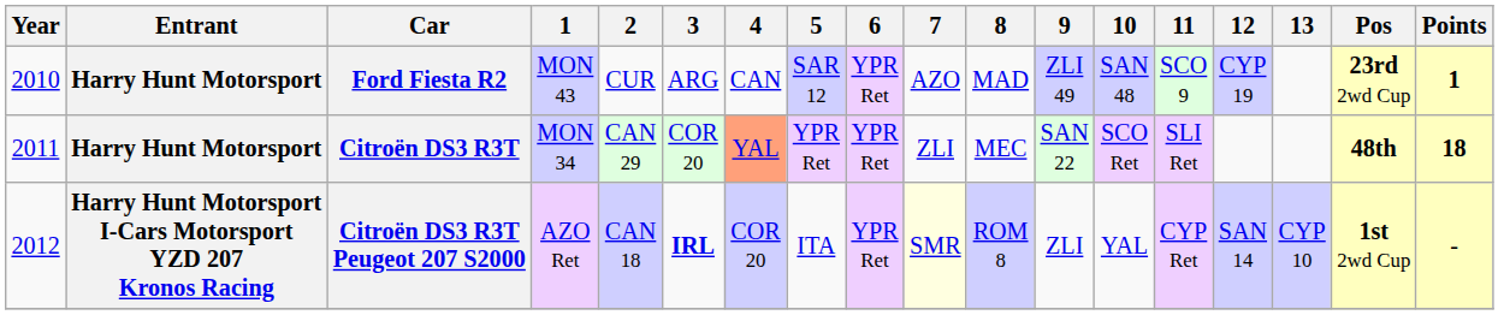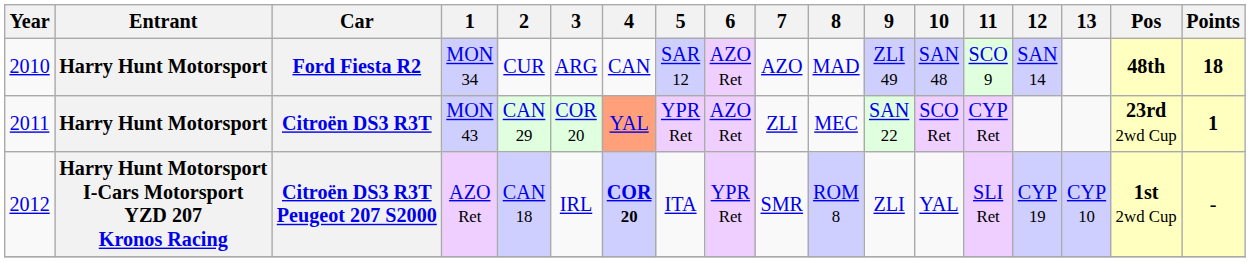Ford Fiesta R2 | 1: MON 43 -> MON 34
Ford Fiesta R2 | 6: YPR Ret -> AZO Ret
Ford Fiesta R2 | 12: CYP 19 -> SAN 14
Ford Fiesta R2 | Pos: 23rd 2wd Cup -> 48th
Ford Fiesta R2 | Points: 1 -> 18
Citroën DS3 R3T | 1: MON 34 -> MON 43
Citroën DS3 R3T | 6: YPR Ret -> AZO Ret
Citroën DS3 R3T | 11: SLI Ret -> CYP Ret
Citroën DS3 R3T | Pos: 48th -> 23rd 2wd Cup
Citroën DS3 R3T | Points: 18 -> 1
Citroën DS3 R3T Peugeot 207 S2000 | 3: bold -> normal
Citroën DS3 R3T Peugeot 207 S2000 | 4: normal -> bold
Citroën DS3 R3T Peugeot 207 S2000 | 7: lightyellow background -> no background
Citroën DS3 R3T Peugeot 207 S2000 | 11: CYP Ret -> SLI Ret
Citroën DS3 R3T Peugeot 207 S2000 | 12: SAN 14 -> CYP 19
